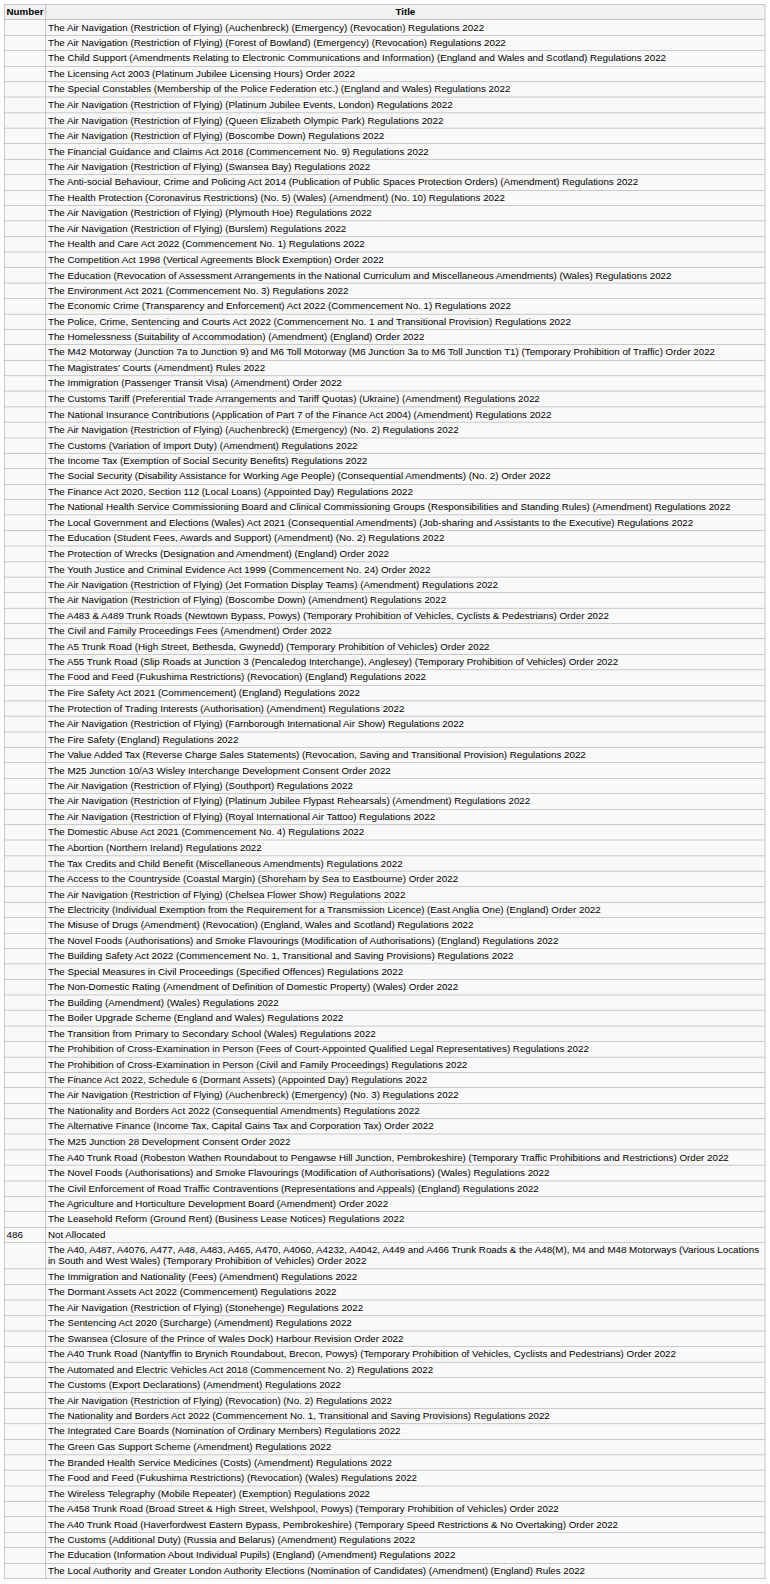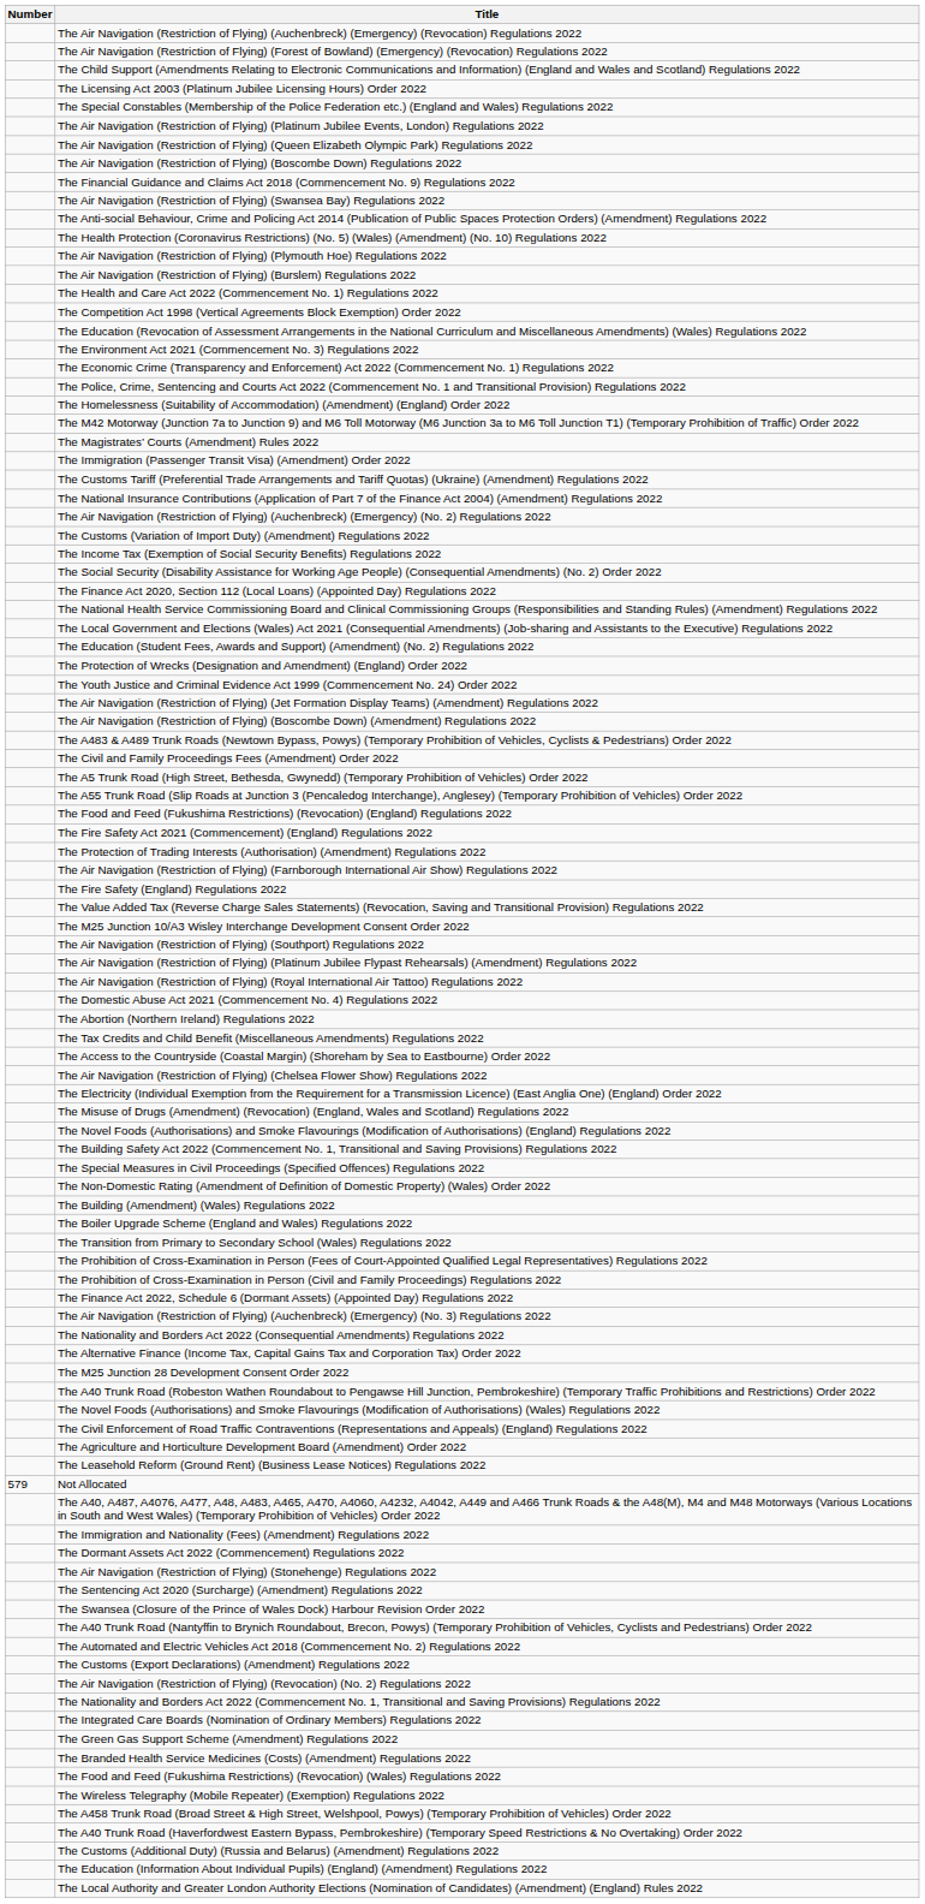Not Allocated | Number: 486 -> 579
